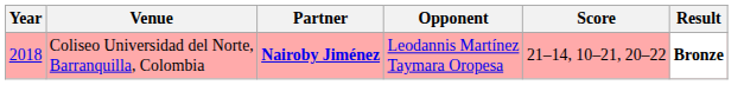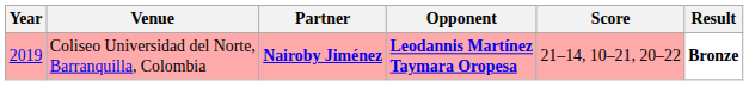Coliseo Universidad del Norte, Barranquilla, Colombia | Year: 2018 -> 2019
Coliseo Universidad del Norte, Barranquilla, Colombia | Opponent: normal -> bold
